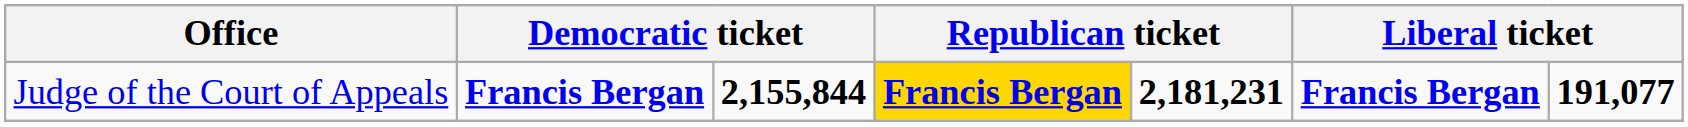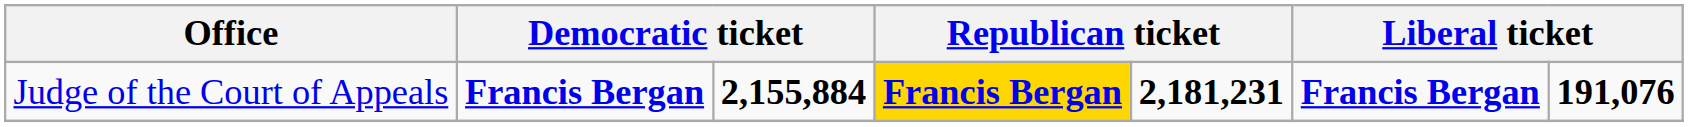Judge of the Court of Appeals | column 3: 2,155,844 -> 2,155,884
Judge of the Court of Appeals | column 7: 191,077 -> 191,076
